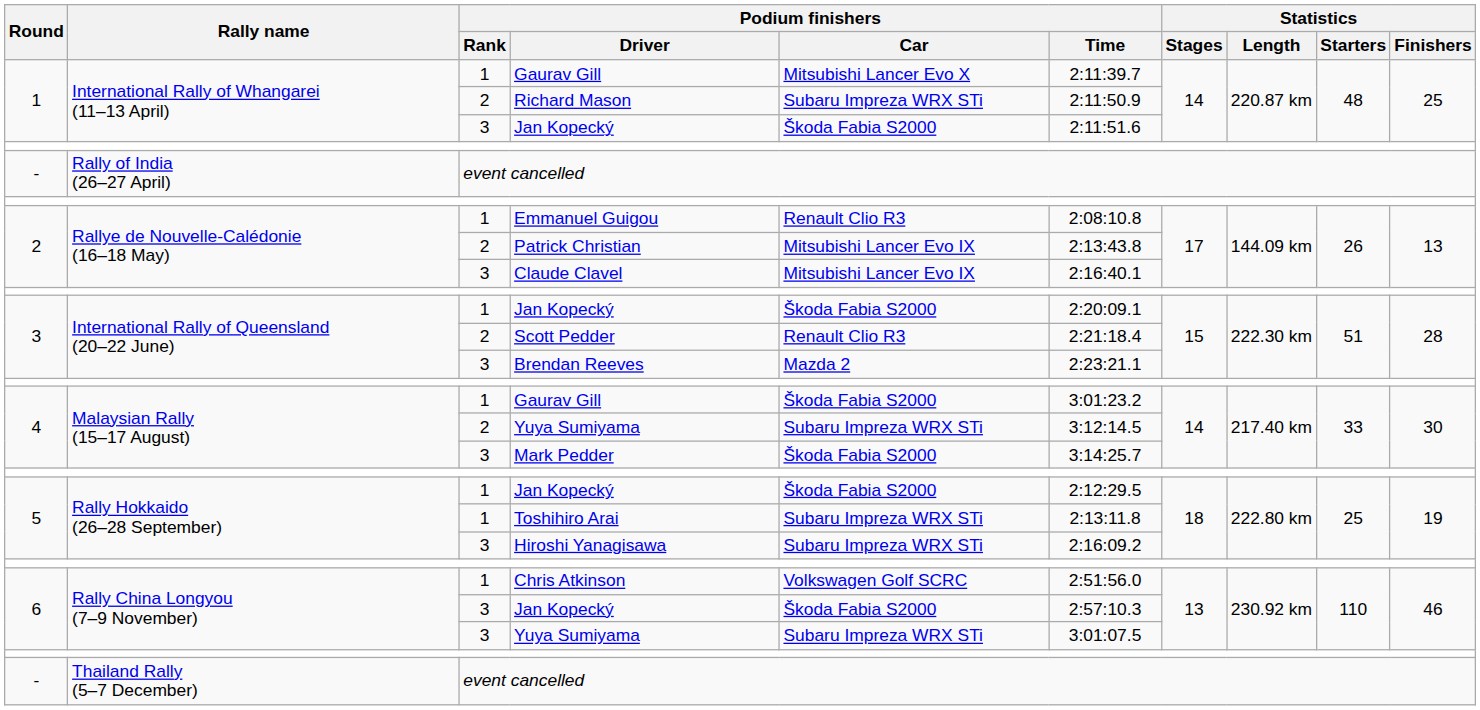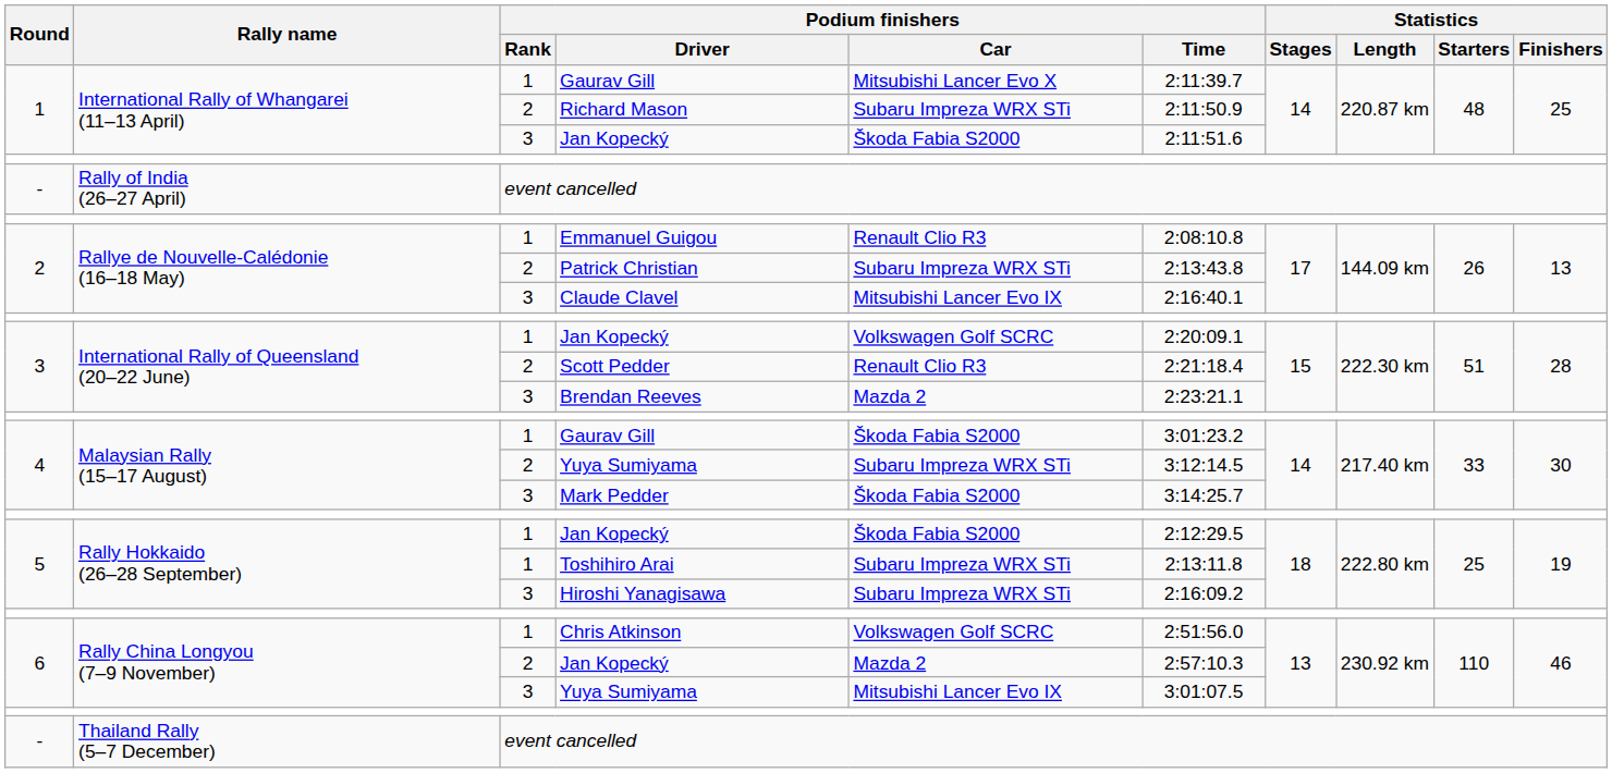Patrick Christian | Podium finishers / Car: Mitsubishi Lancer Evo IX -> Subaru Impreza WRX STi
International Rally of Queensland (20–22 June) / Jan Kopecký | Podium finishers / Car: Škoda Fabia S2000 -> Volkswagen Golf SCRC
Rally China Longyou (7–9 November) / Jan Kopecký | Podium finishers / Rank: 3 -> 2
Rally China Longyou (7–9 November) / Jan Kopecký | Podium finishers / Car: Škoda Fabia S2000 -> Mazda 2
Rally China Longyou (7–9 November) / Yuya Sumiyama | Podium finishers / Car: Subaru Impreza WRX STi -> Mitsubishi Lancer Evo IX
